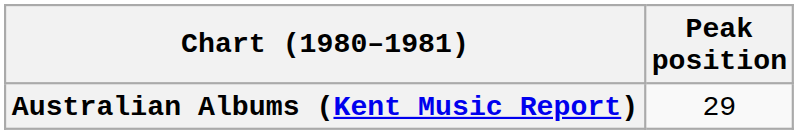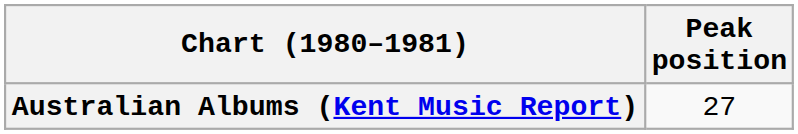Australian Albums (Kent Music Report) | Peak position: 29 -> 27
